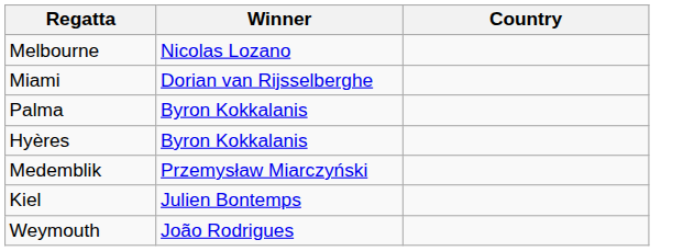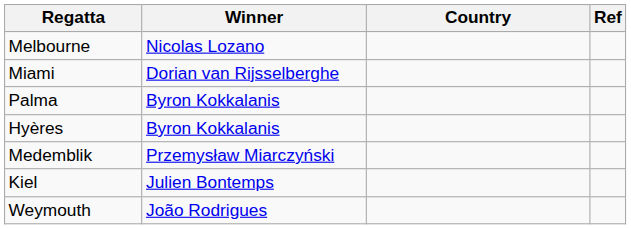+ column: Ref
